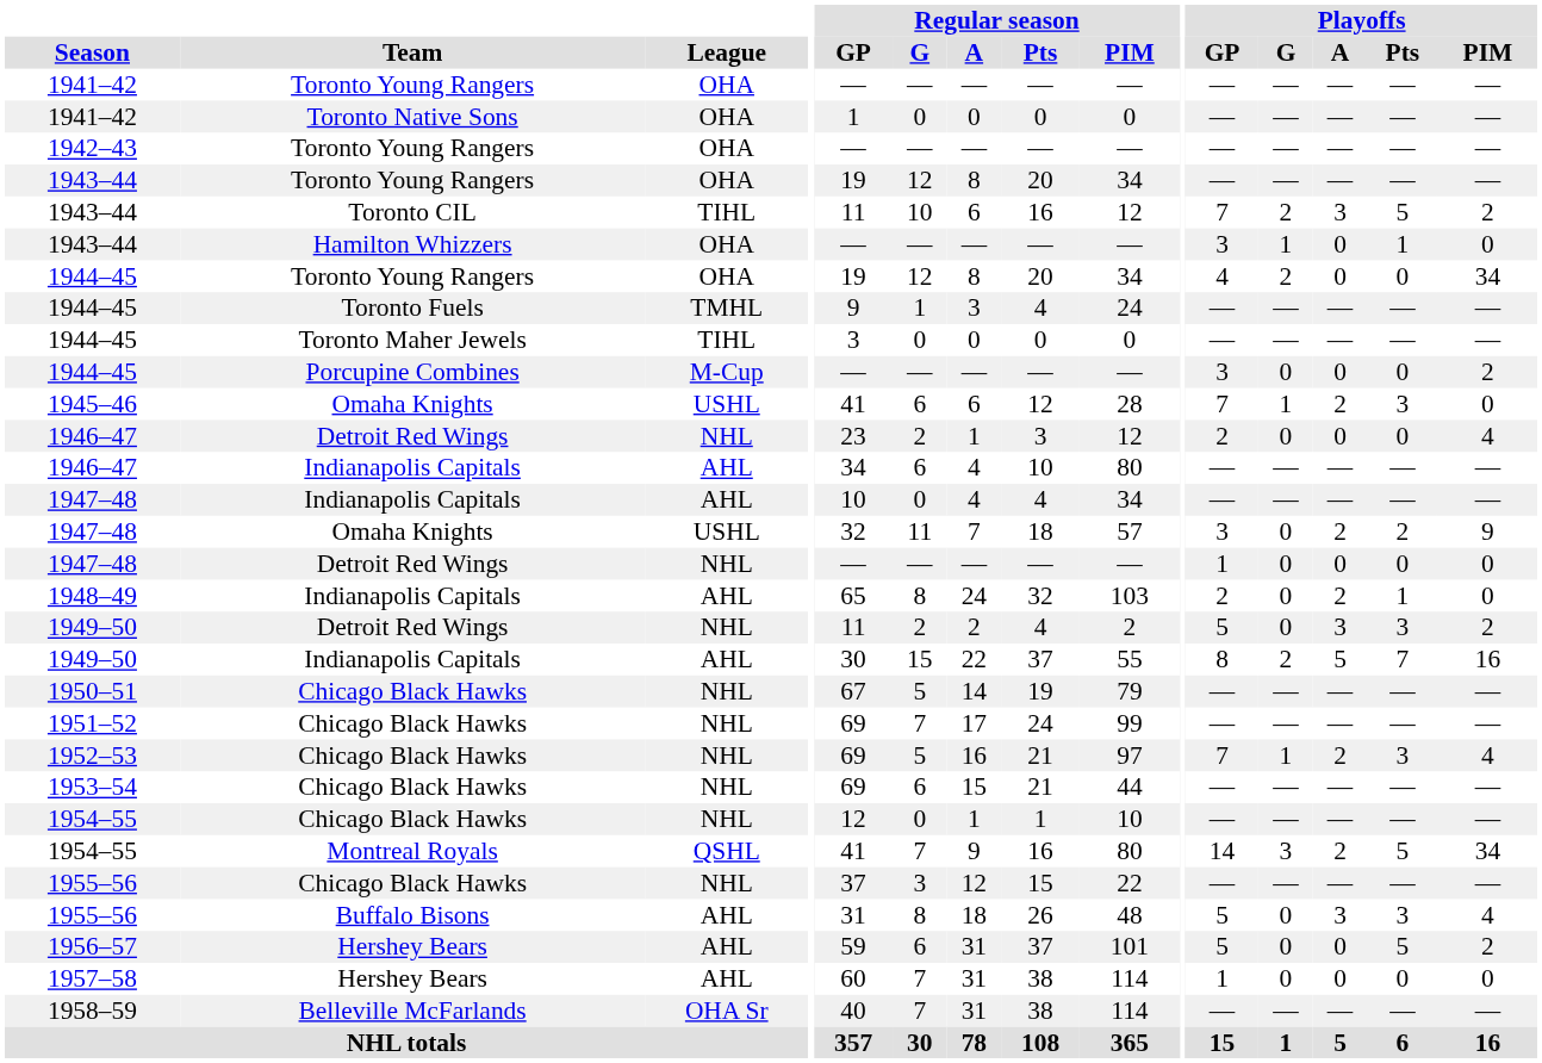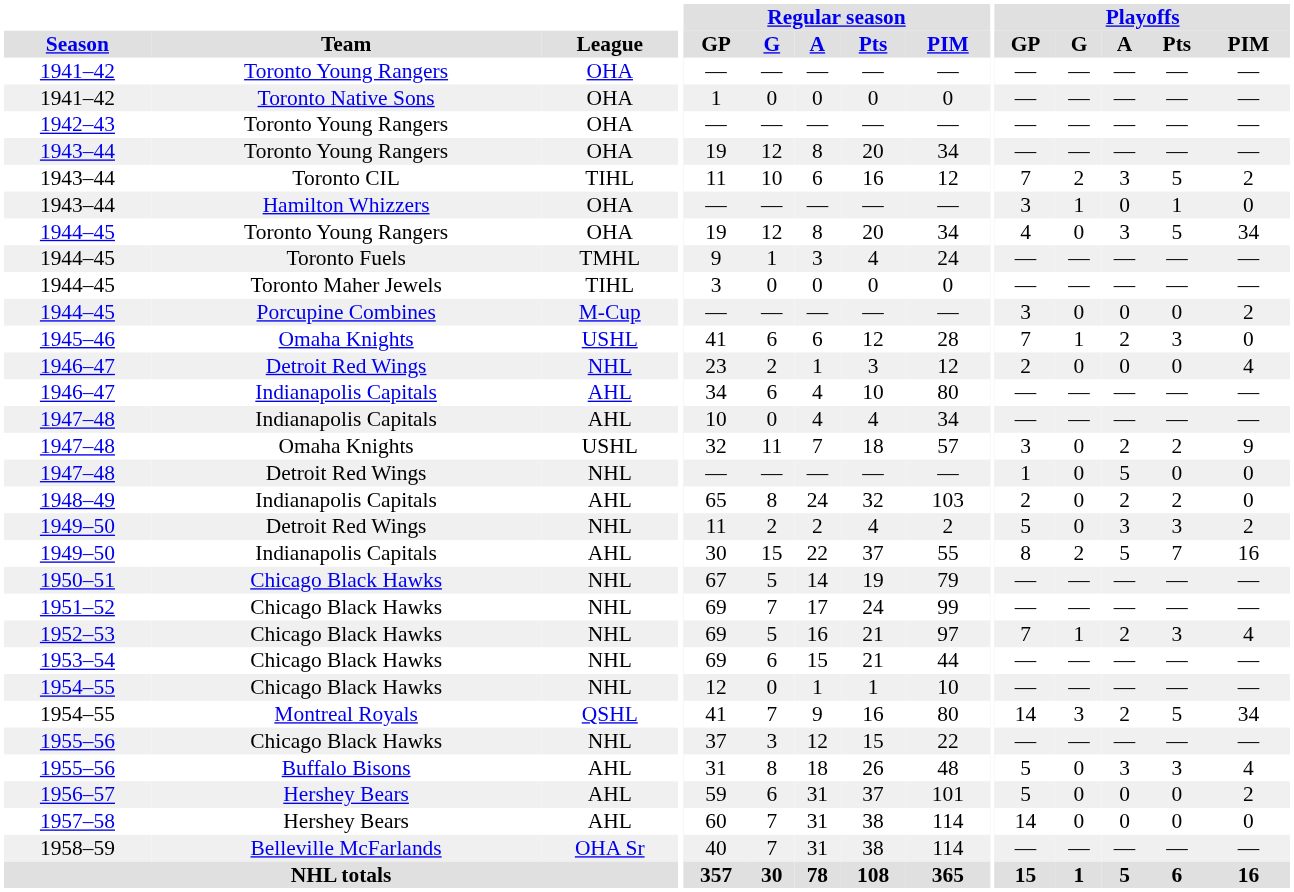1944–45 / Toronto Young Rangers | Playoffs / G: 2 -> 0
1944–45 / Toronto Young Rangers | Playoffs / A: 0 -> 3
1944–45 / Toronto Young Rangers | Playoffs / Pts: 0 -> 5
1947–48 / Detroit Red Wings | Playoffs / A: 0 -> 5
1948–49 | Playoffs / Pts: 1 -> 2
1956–57 | Playoffs / Pts: 5 -> 0
1957–58 | Playoffs / GP: 1 -> 14
